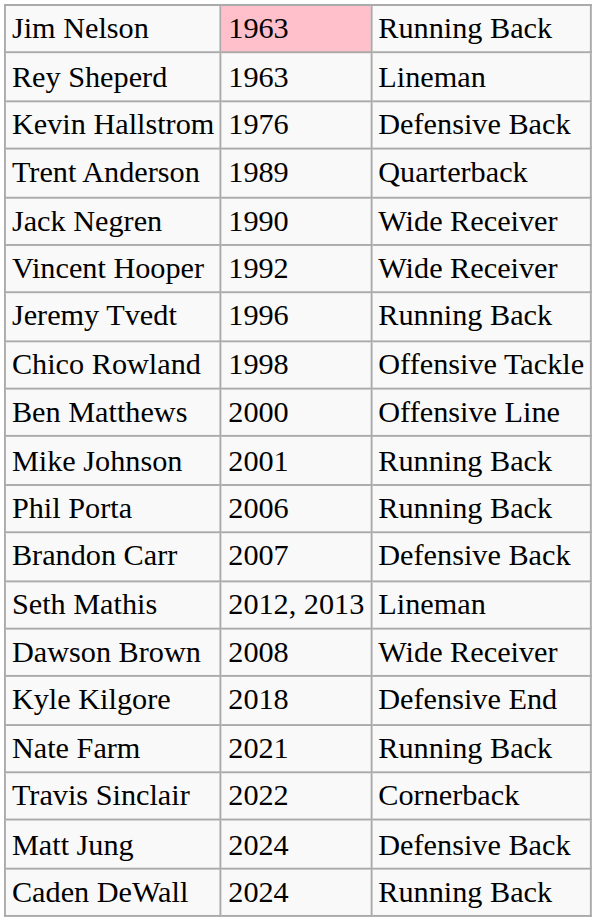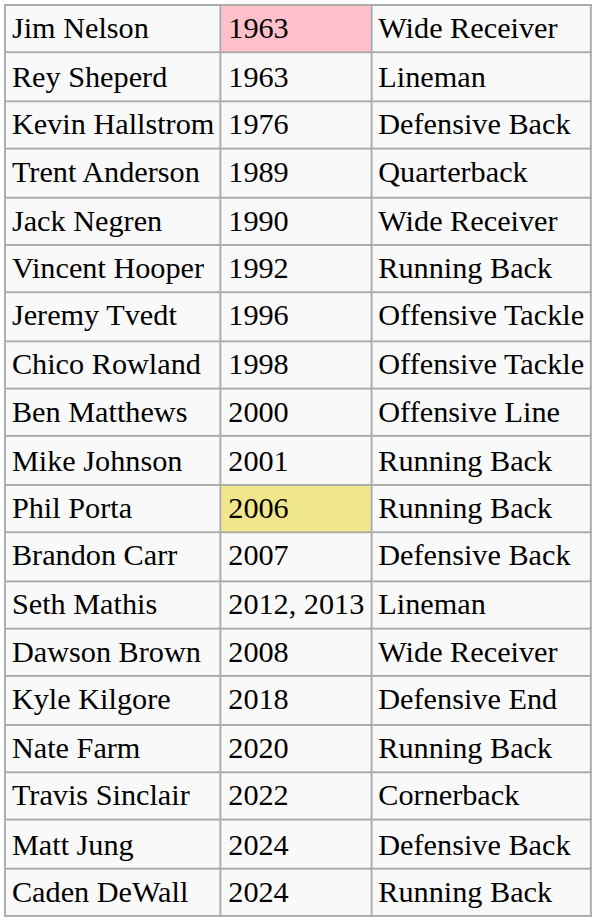Jim Nelson | column 3: Running Back -> Wide Receiver
Vincent Hooper | column 3: Wide Receiver -> Running Back
Jeremy Tvedt | column 3: Running Back -> Offensive Tackle
Phil Porta | column 2: no background -> khaki background
Nate Farm | column 2: 2021 -> 2020
